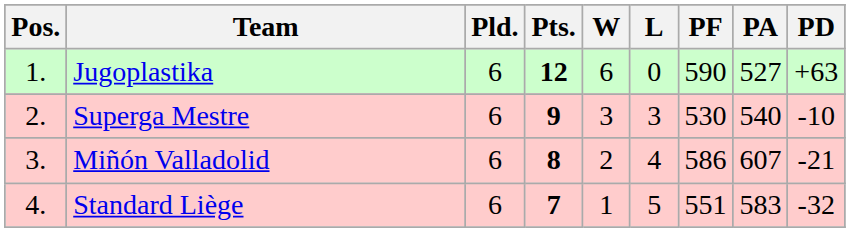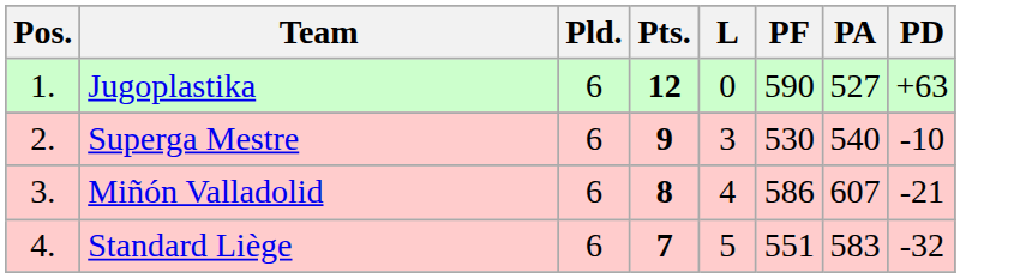- column: W | 6 | 3 | 2 | 1
